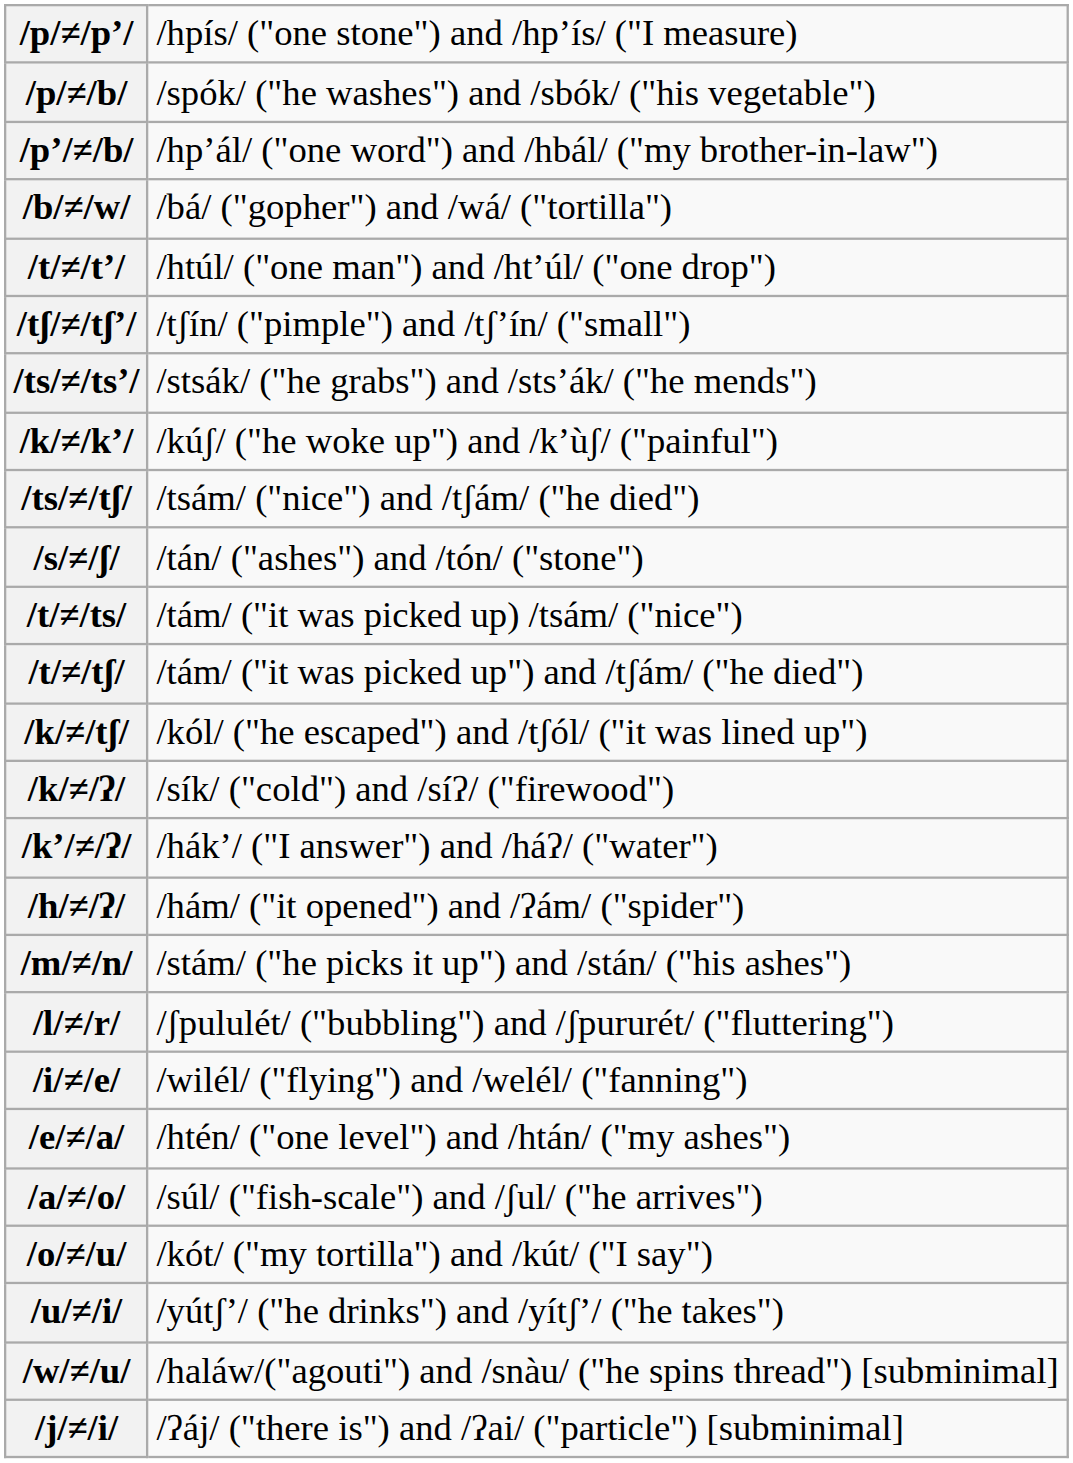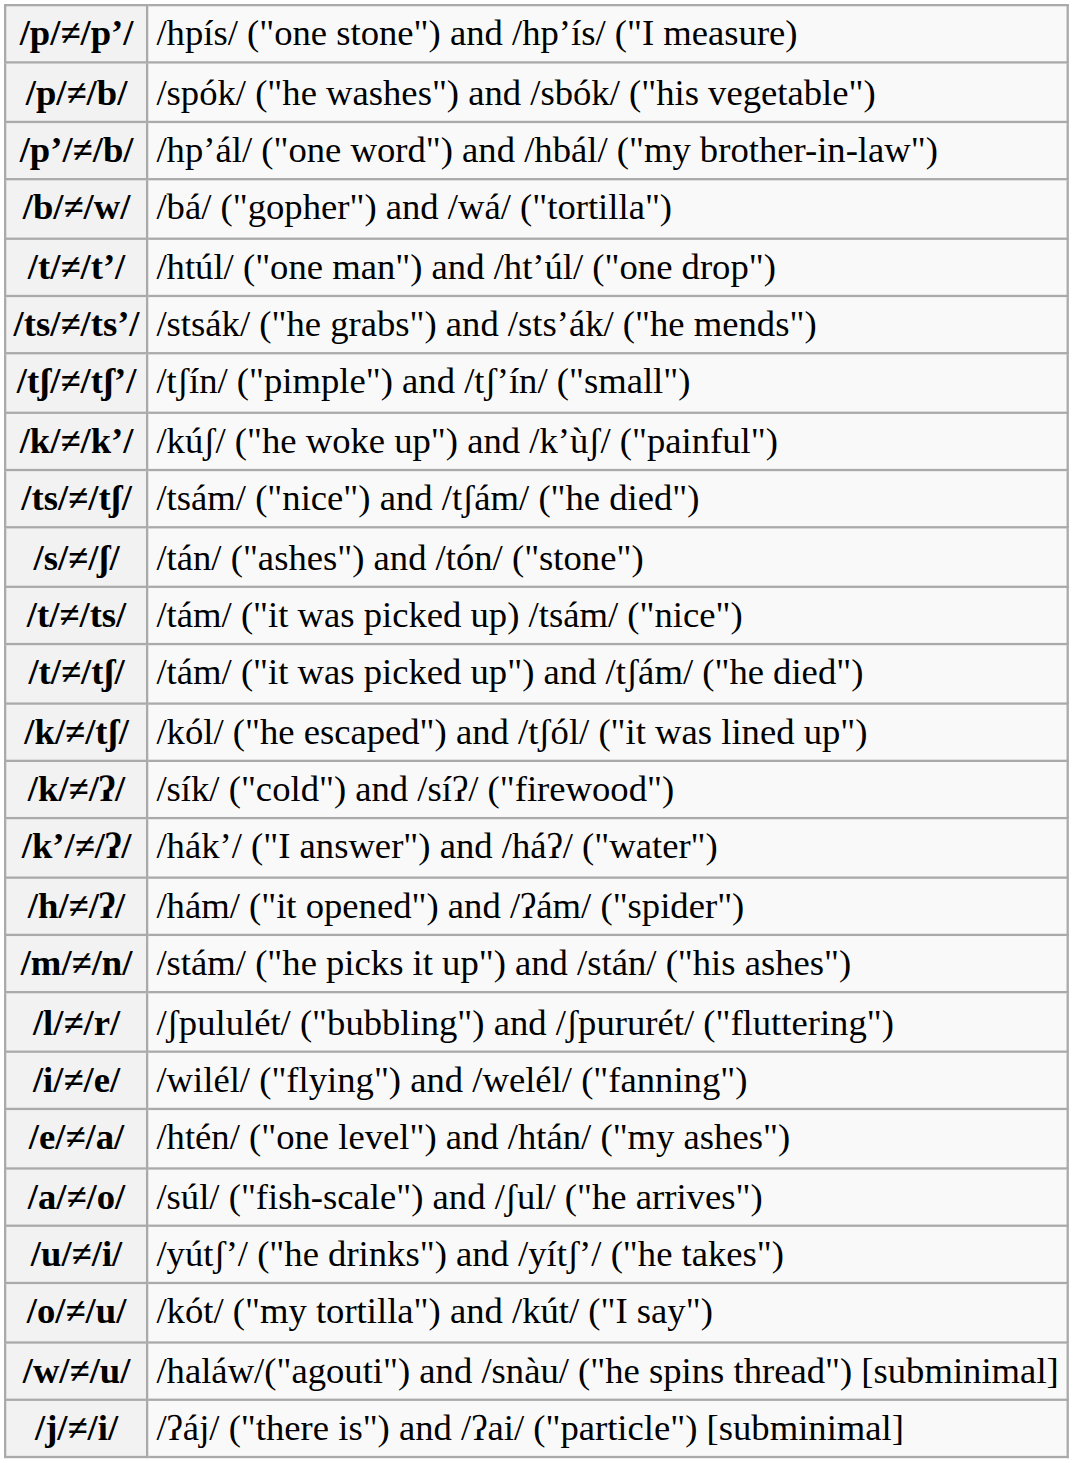rows swapped: /ts/≠/tsʼ/ <-> /tʃ/≠/tʃʼ/
rows swapped: /o/≠/u/ <-> /u/≠/i/
